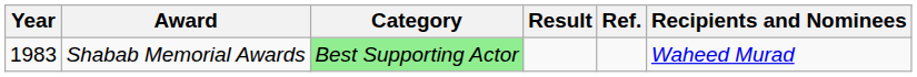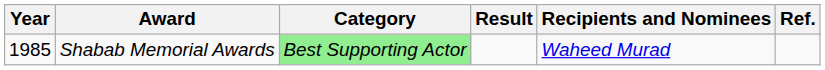columns swapped: Recipients and Nominees <-> Ref.
Shabab Memorial Awards | Year: 1983 -> 1985
